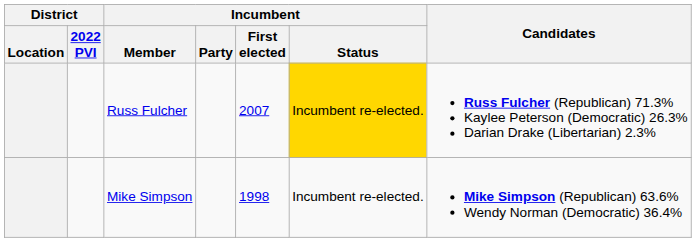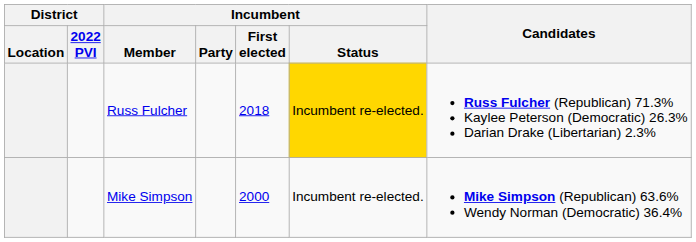Russ Fulcher | Incumbent / First elected: 2007 -> 2018
Mike Simpson | Incumbent / First elected: 1998 -> 2000
